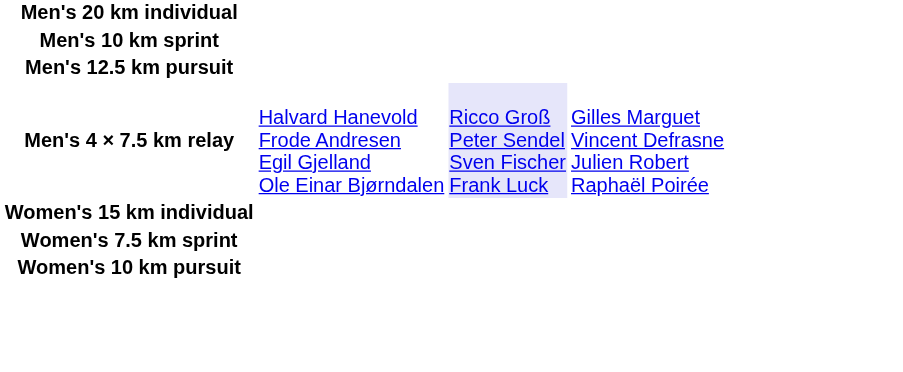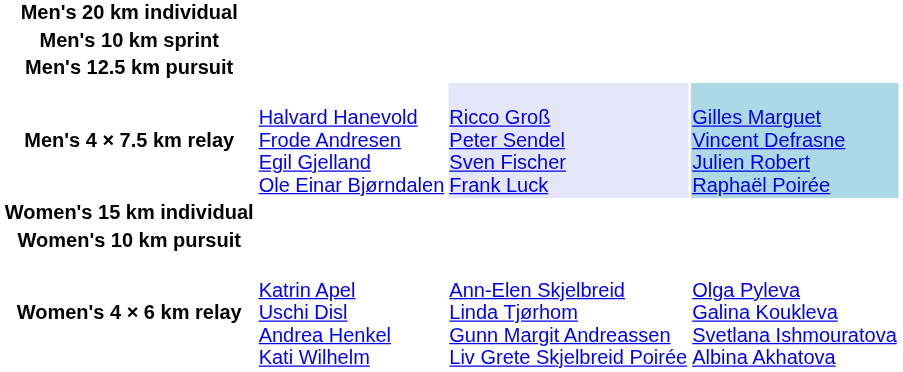Men's 4 × 7.5 km relay | column 4: no background -> lightblue background
- row: Women's 7.5 km sprint
+ row: Women's 4 × 6 km relay | Katrin Apel Uschi Disl Andrea Henkel Kati Wilhelm | Ann-Elen Skjelbreid Linda Tjørhom Gunn Margit Andreassen Liv Grete Skjelbreid Poirée | Olga Pyleva Galina Koukleva Svetlana Ishmouratova Albina Akhatova
